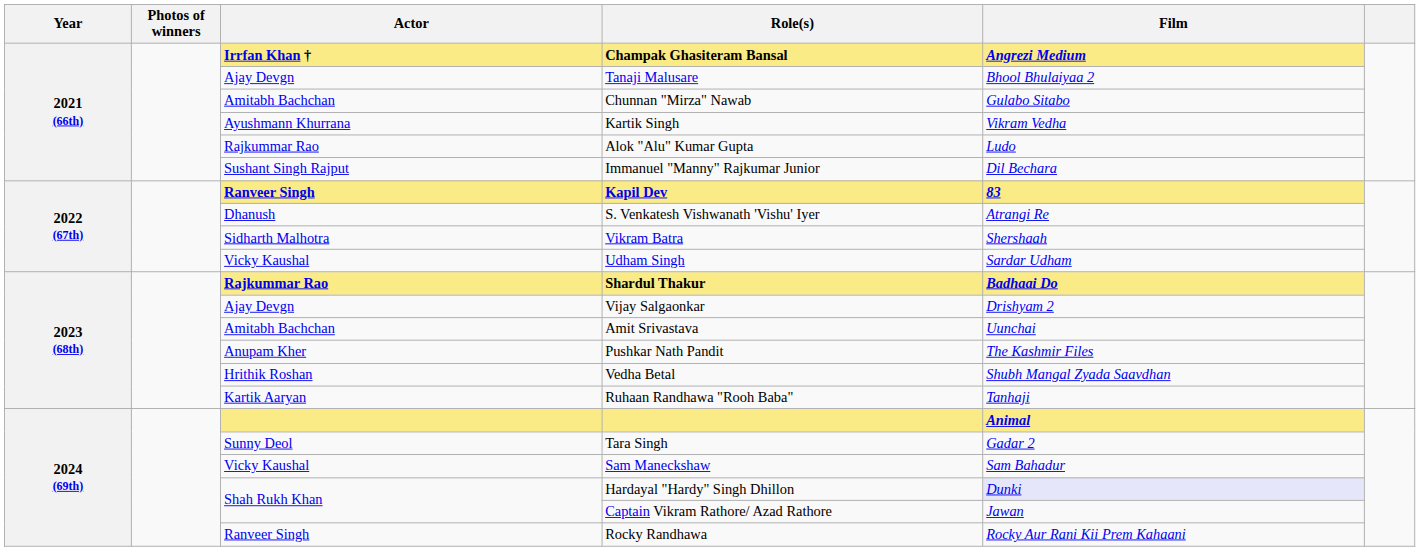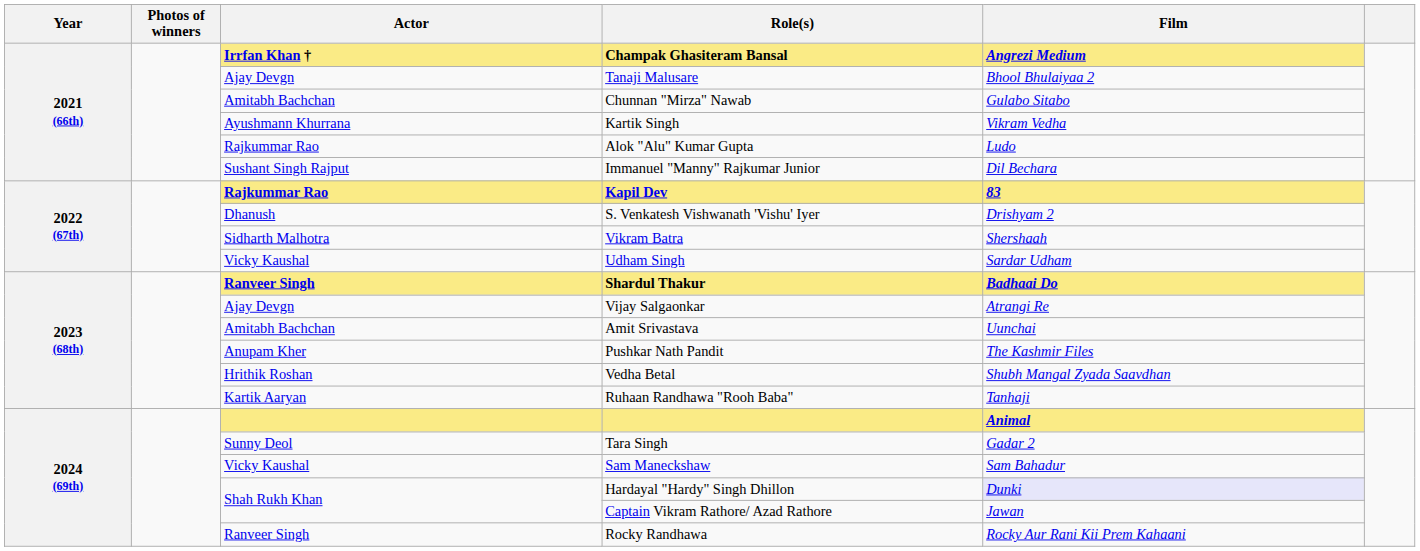Kapil Dev | Actor: Ranveer Singh -> Rajkummar Rao
S. Venkatesh Vishwanath 'Vishu' Iyer | Film: Atrangi Re -> Drishyam 2
Shardul Thakur | Actor: Rajkummar Rao -> Ranveer Singh
Vijay Salgaonkar | Film: Drishyam 2 -> Atrangi Re
